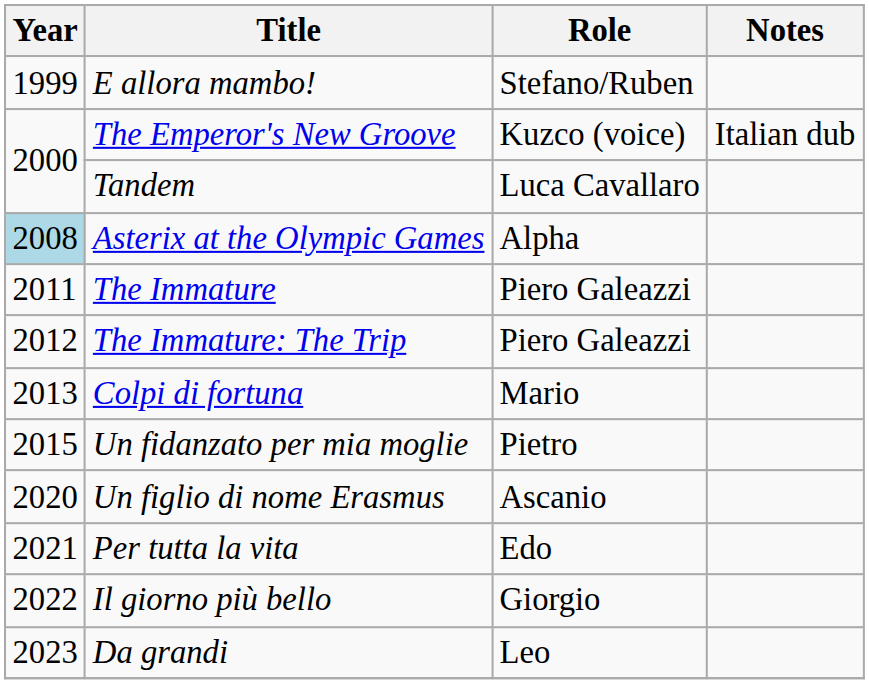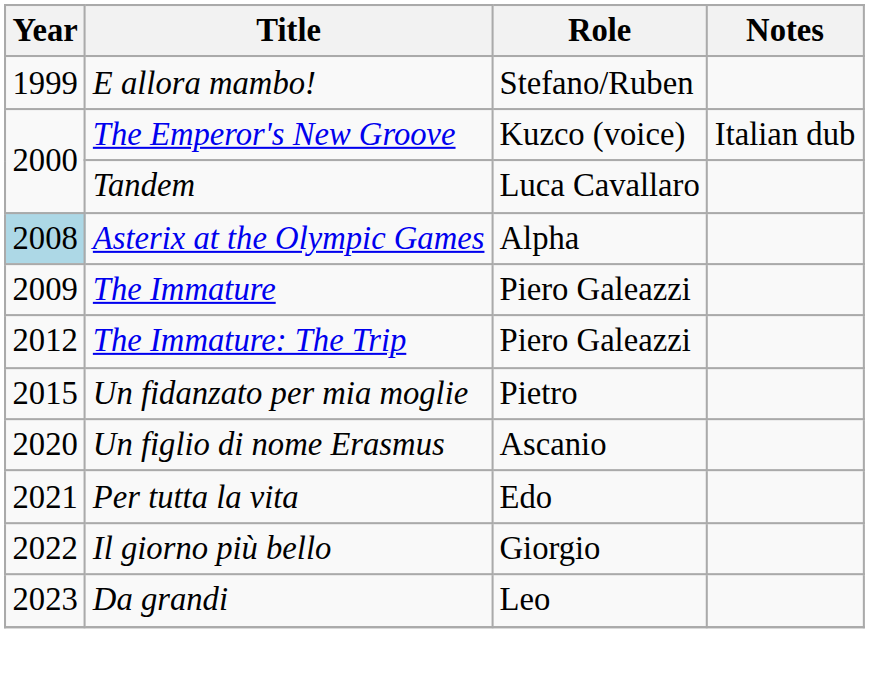The Immature | Year: 2011 -> 2009
- row: 2013 | Colpi di fortuna | Mario
